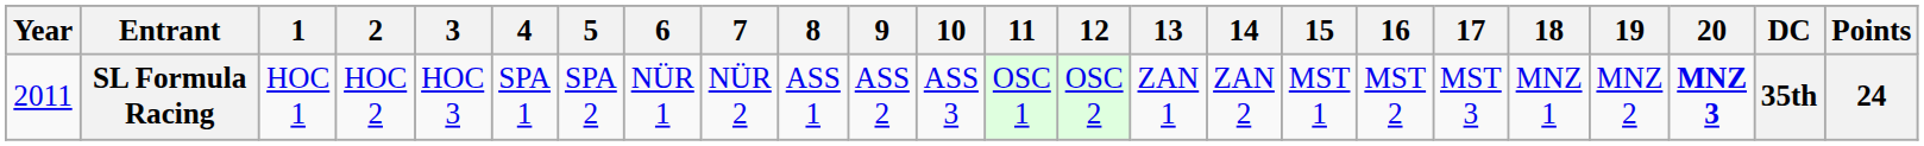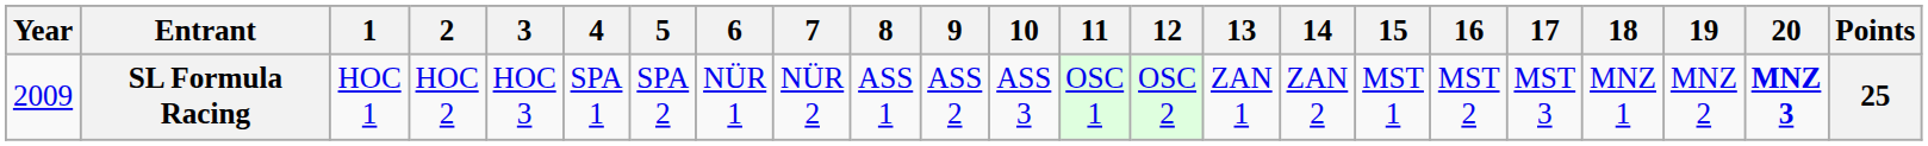- column: DC | 35th
SL Formula Racing | Year: 2011 -> 2009
SL Formula Racing | Points: 24 -> 25
